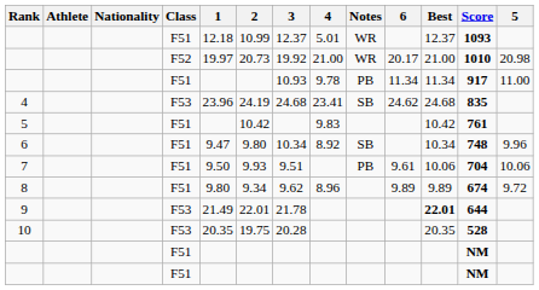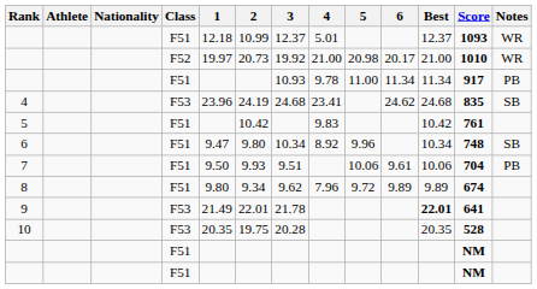columns swapped: 5 <-> Notes
8 | 4: 8.96 -> 7.96
9 | Score: 644 -> 641
